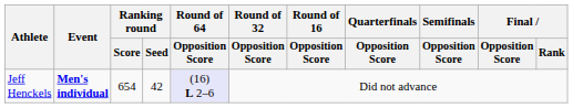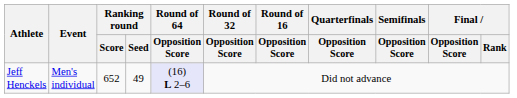Jeff Henckels | Event: bold -> normal
Jeff Henckels | Ranking round / Score: 654 -> 652
Jeff Henckels | Ranking round / Seed: 42 -> 49
